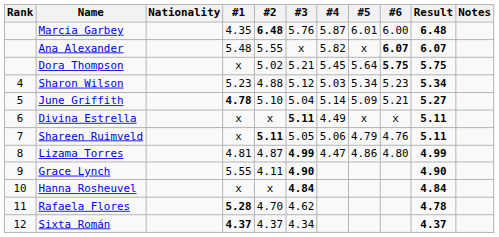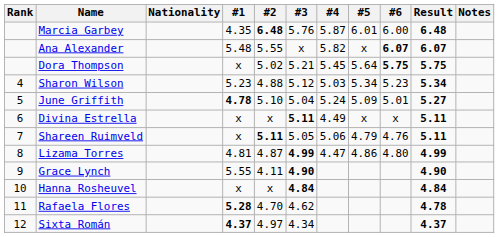June Griffith | #4: 5.14 -> 5.24
June Griffith | #6: 5.21 -> 5.01
Sixta Román | #2: 4.37 -> 4.97
